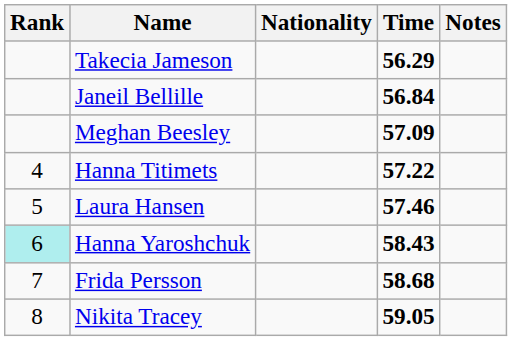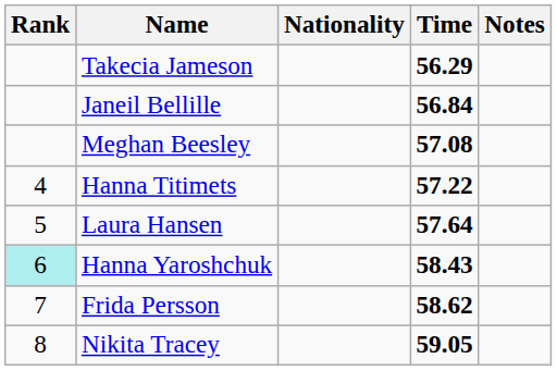Meghan Beesley | Time: 57.09 -> 57.08
Laura Hansen | Time: 57.46 -> 57.64
Frida Persson | Time: 58.68 -> 58.62
